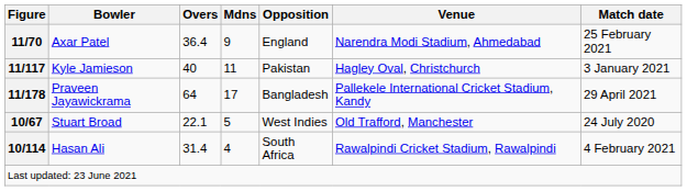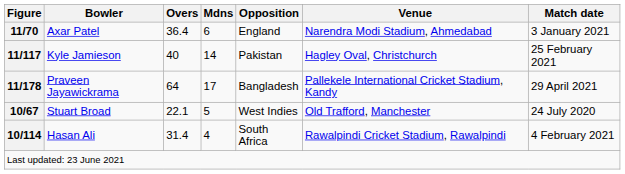Axar Patel | Mdns: 9 -> 6
Axar Patel | Match date: 25 February 2021 -> 3 January 2021
Kyle Jamieson | Mdns: 11 -> 14
Kyle Jamieson | Match date: 3 January 2021 -> 25 February 2021
